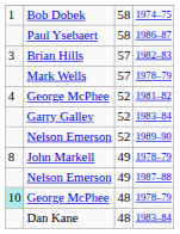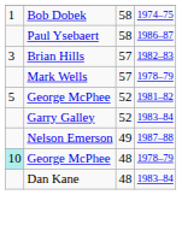George McPhee / 1981–82 | column 1: 4 -> 5
- row: Nelson Emerson | 52 | 1989–90
- row: 8 | John Markell | 49 | 1978–79
